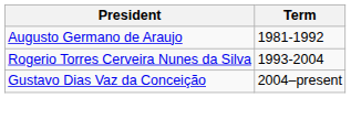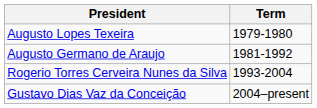+ row: Augusto Lopes Texeira | 1979-1980
